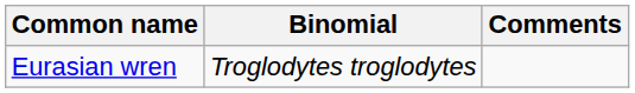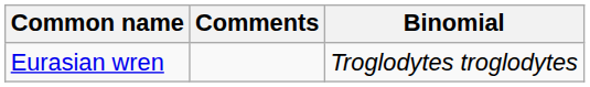columns swapped: Binomial <-> Comments
